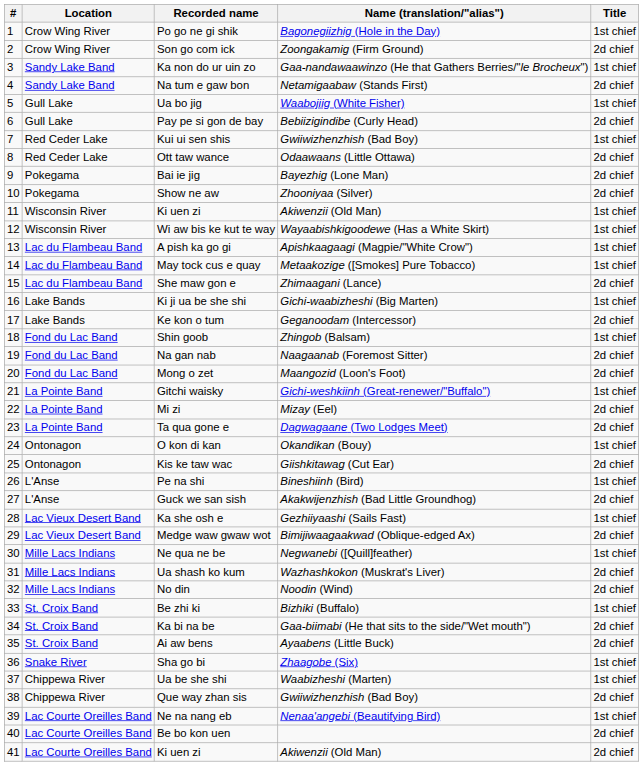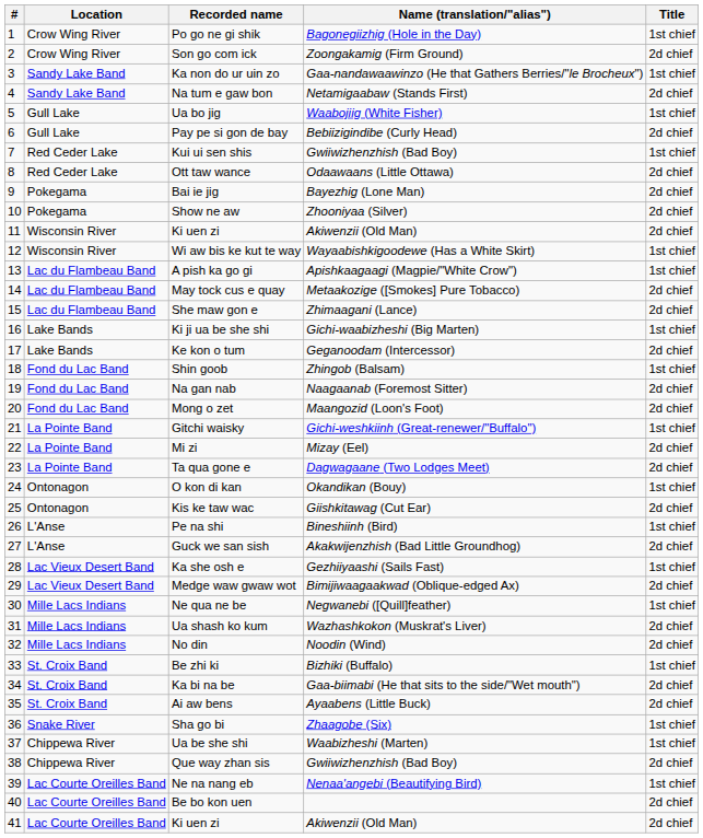11 / Ki uen zi | Title: 1st chief -> 2d chief
May tock cus e quay | Title: 1st chief -> 2d chief
